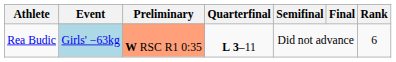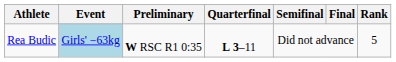Rea Budic | Preliminary: lightsalmon background -> no background
Rea Budic | Rank: 6 -> 5
